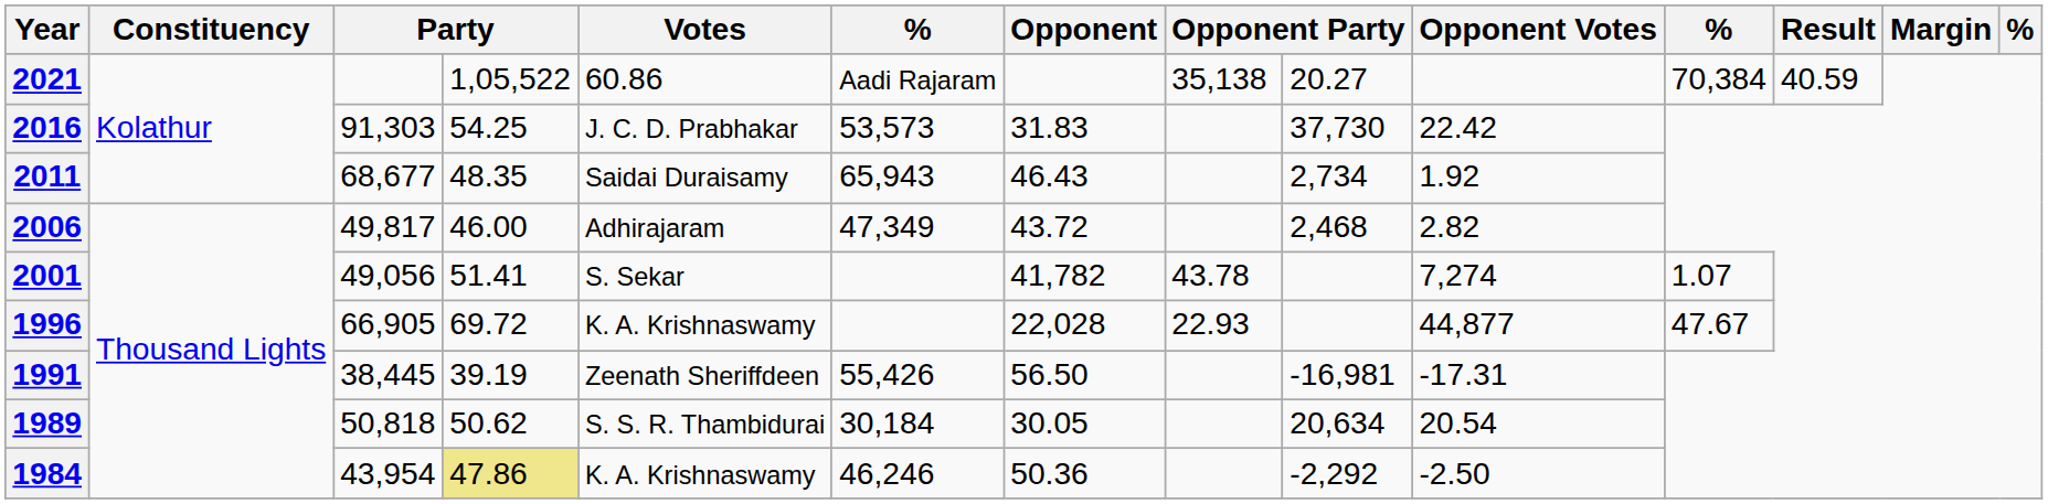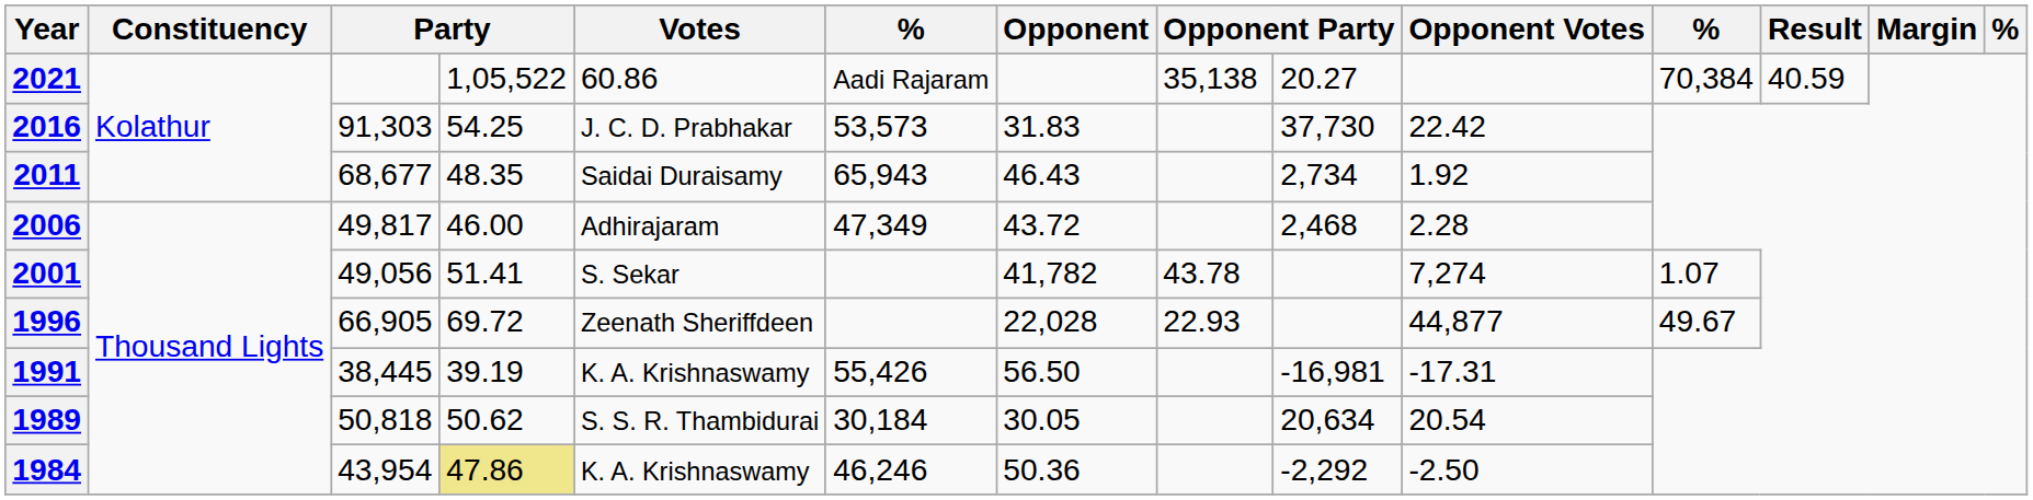2006 | Opponent Votes: 2.82 -> 2.28
1996 | Votes: K. A. Krishnaswamy -> Zeenath Sheriffdeen
1996 | column 11: 47.67 -> 49.67
1991 | Votes: Zeenath Sheriffdeen -> K. A. Krishnaswamy
